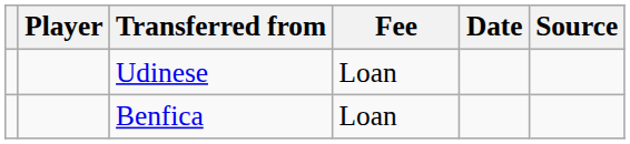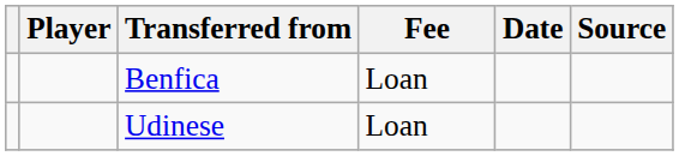rows swapped: Udinese <-> Benfica
